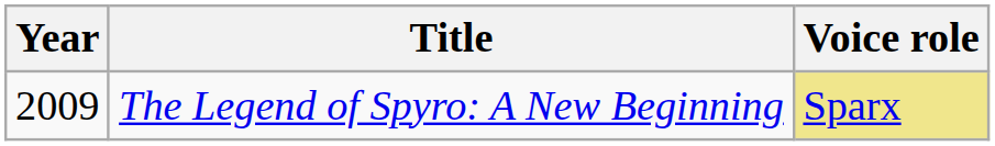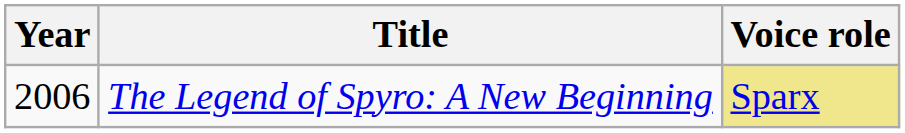The Legend of Spyro: A New Beginning | Year: 2009 -> 2006
